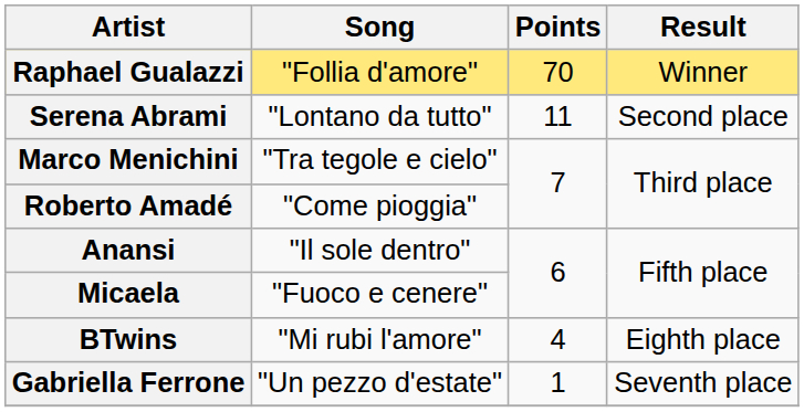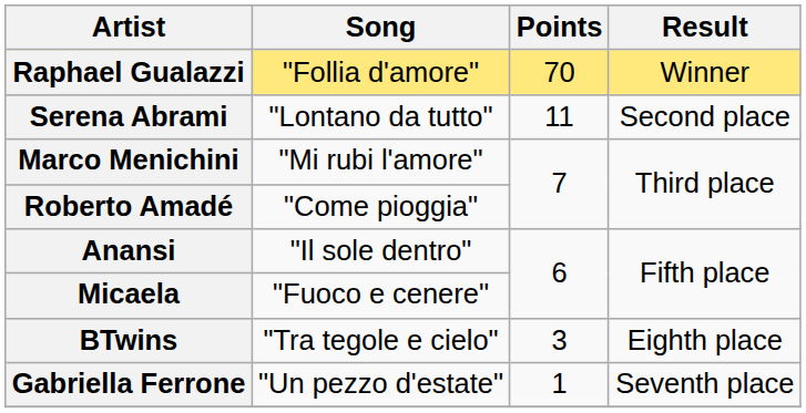Marco Menichini | Song: "Tra tegole e cielo" -> "Mi rubi l'amore"
BTwins | Song: "Mi rubi l'amore" -> "Tra tegole e cielo"
BTwins | Points: 4 -> 3
